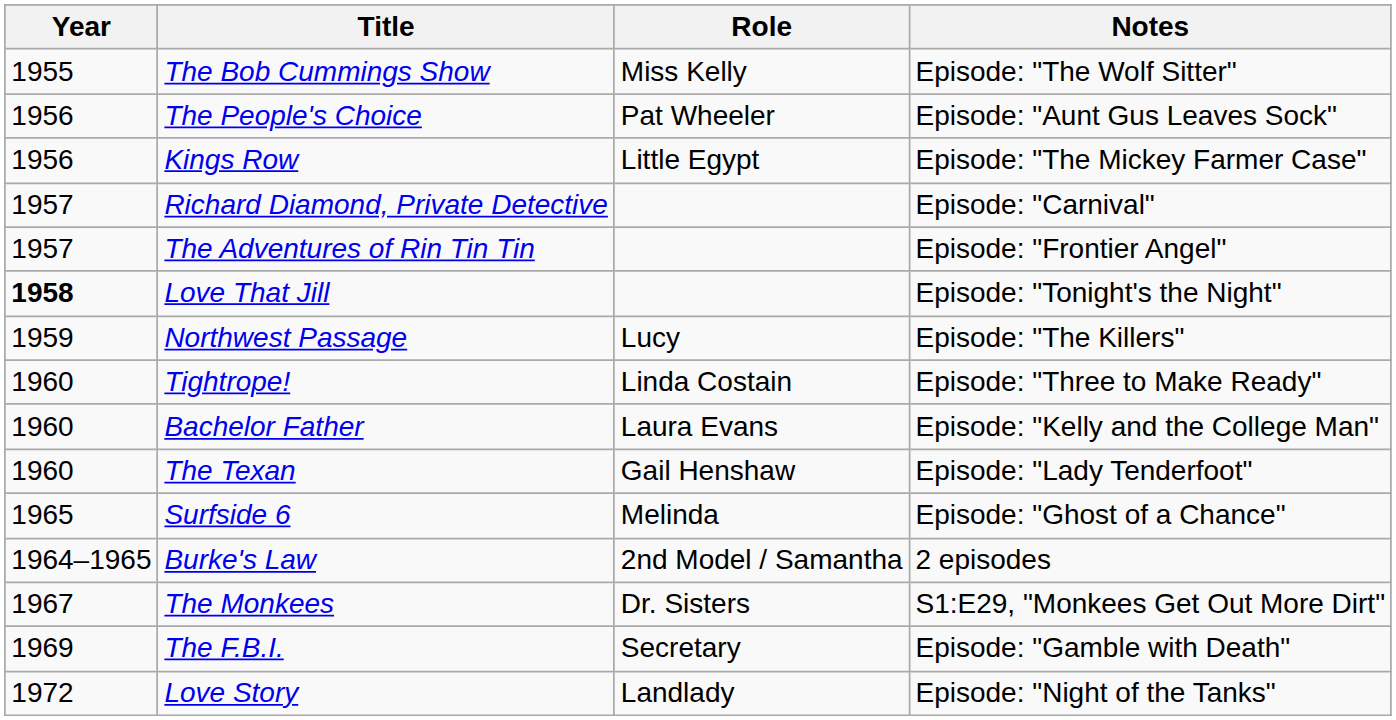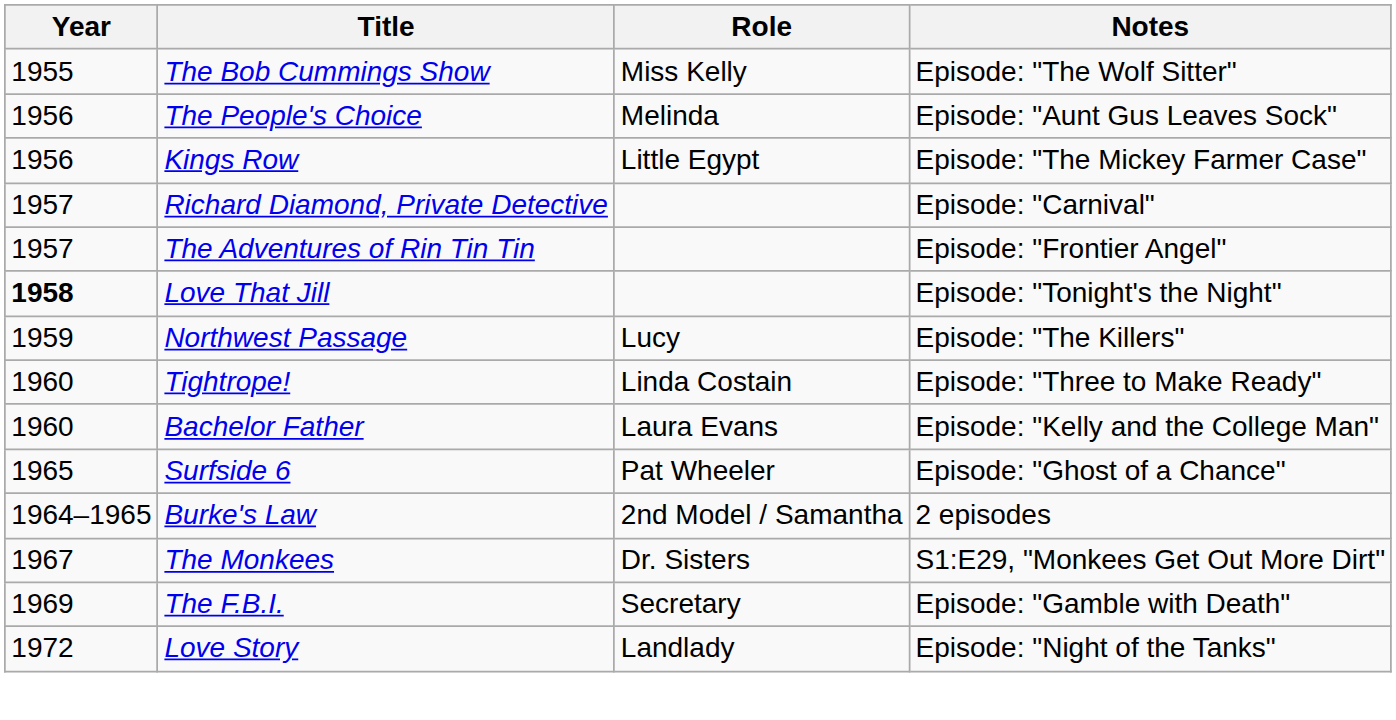The People's Choice | Role: Pat Wheeler -> Melinda
- row: 1960 | The Texan | Gail Henshaw | Episode: "Lady Tenderfoot"
Surfside 6 | Role: Melinda -> Pat Wheeler
